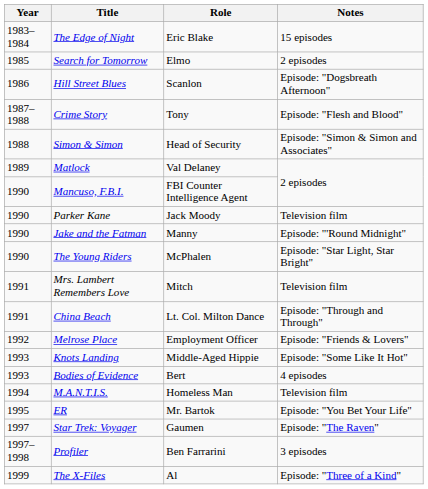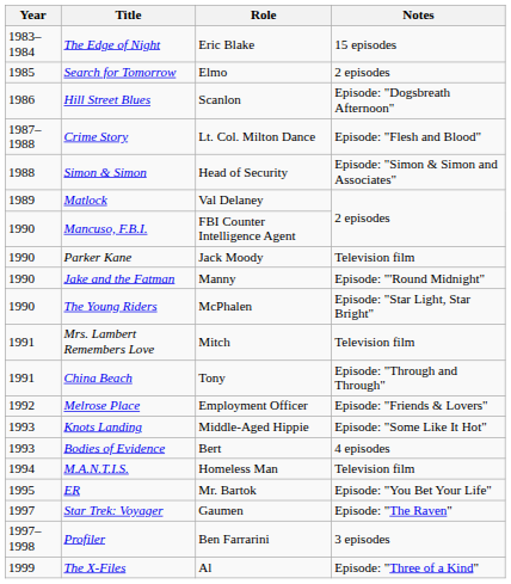Crime Story | Role: Tony -> Lt. Col. Milton Dance
China Beach | Role: Lt. Col. Milton Dance -> Tony
